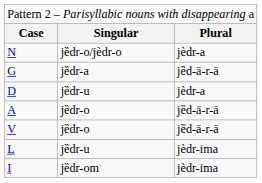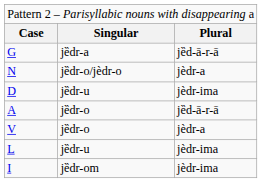rows swapped: N <-> G
D | column 3: jèdr-a -> jèdr-ima
V | column 3: jȅd-ā-r-ā -> jèdr-a
